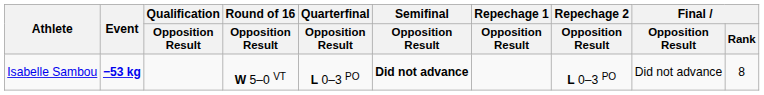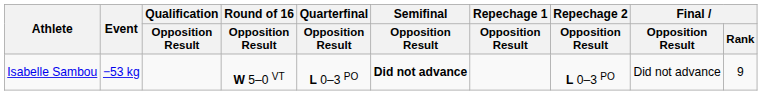Isabelle Sambou | Event: bold -> normal
Isabelle Sambou | Final / Rank: 8 -> 9
